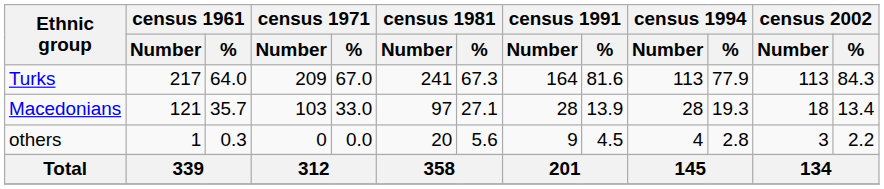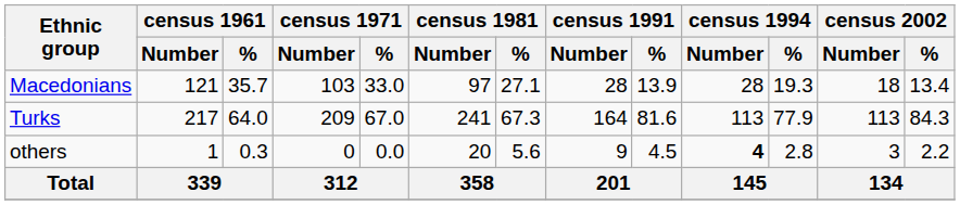rows swapped: Macedonians <-> Turks
others | census 1994 / Number: normal -> bold
